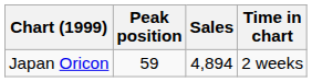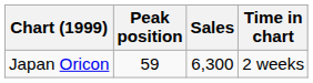Japan Oricon | Sales: 4,894 -> 6,300
